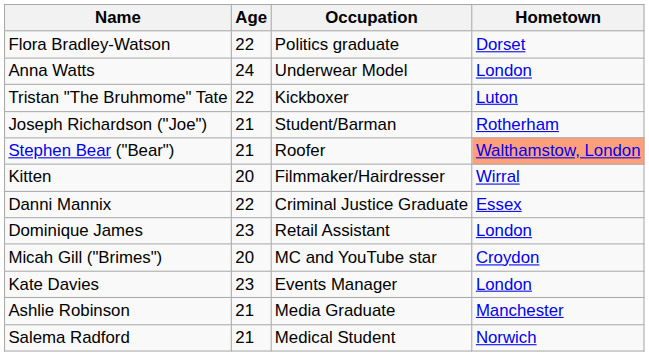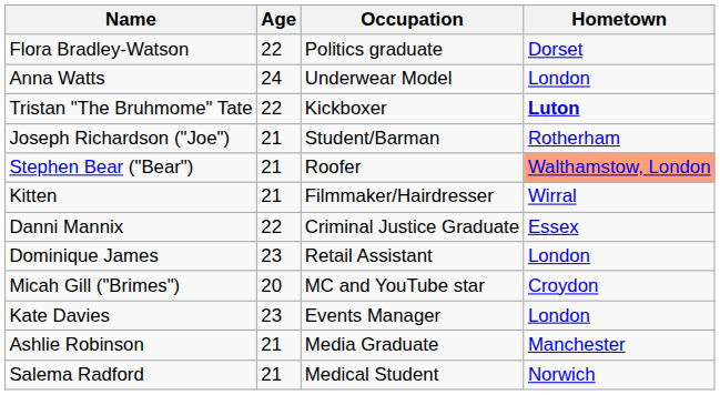Tristan "The Bruhmome" Tate | Hometown: normal -> bold
Kitten | Age: 20 -> 21
